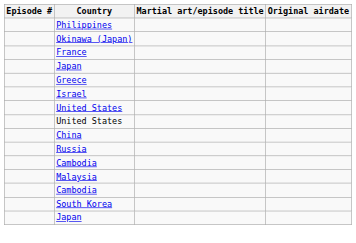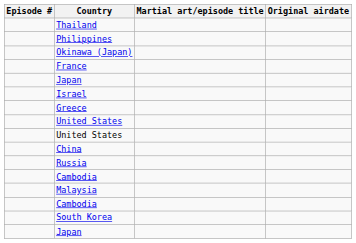+ row: Thailand
rows swapped: Greece <-> Israel
